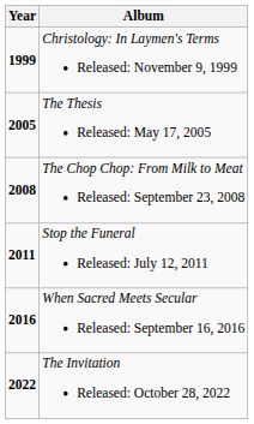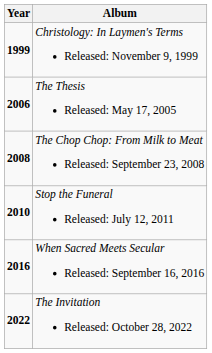The Thesis Released: May 17, 2005 | Year: 2005 -> 2006
Stop the Funeral Released: July 12, 2011 | Year: 2011 -> 2010
